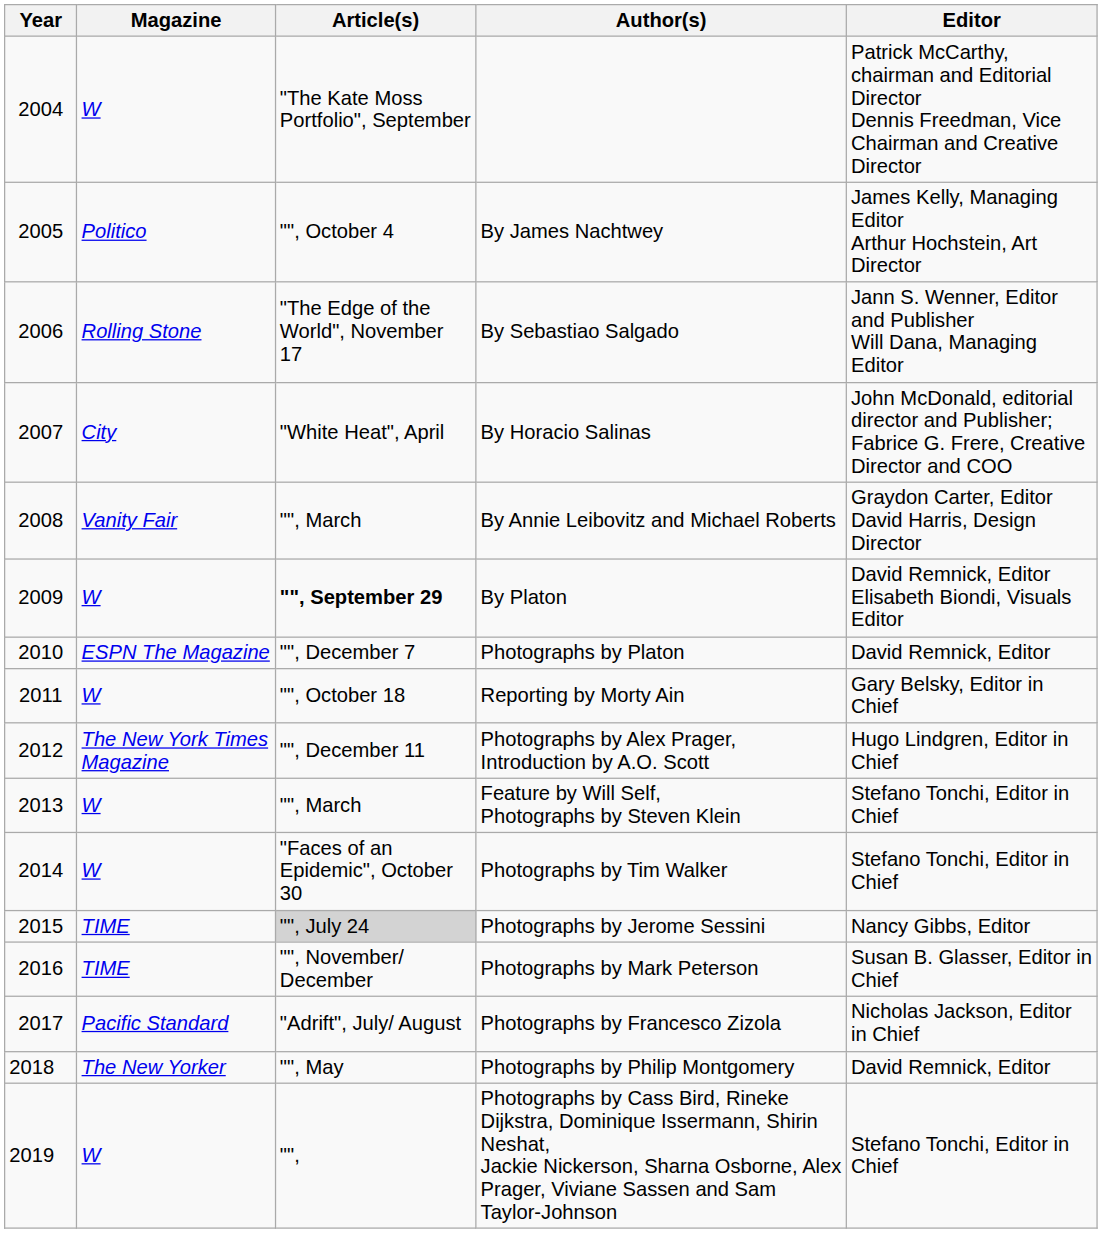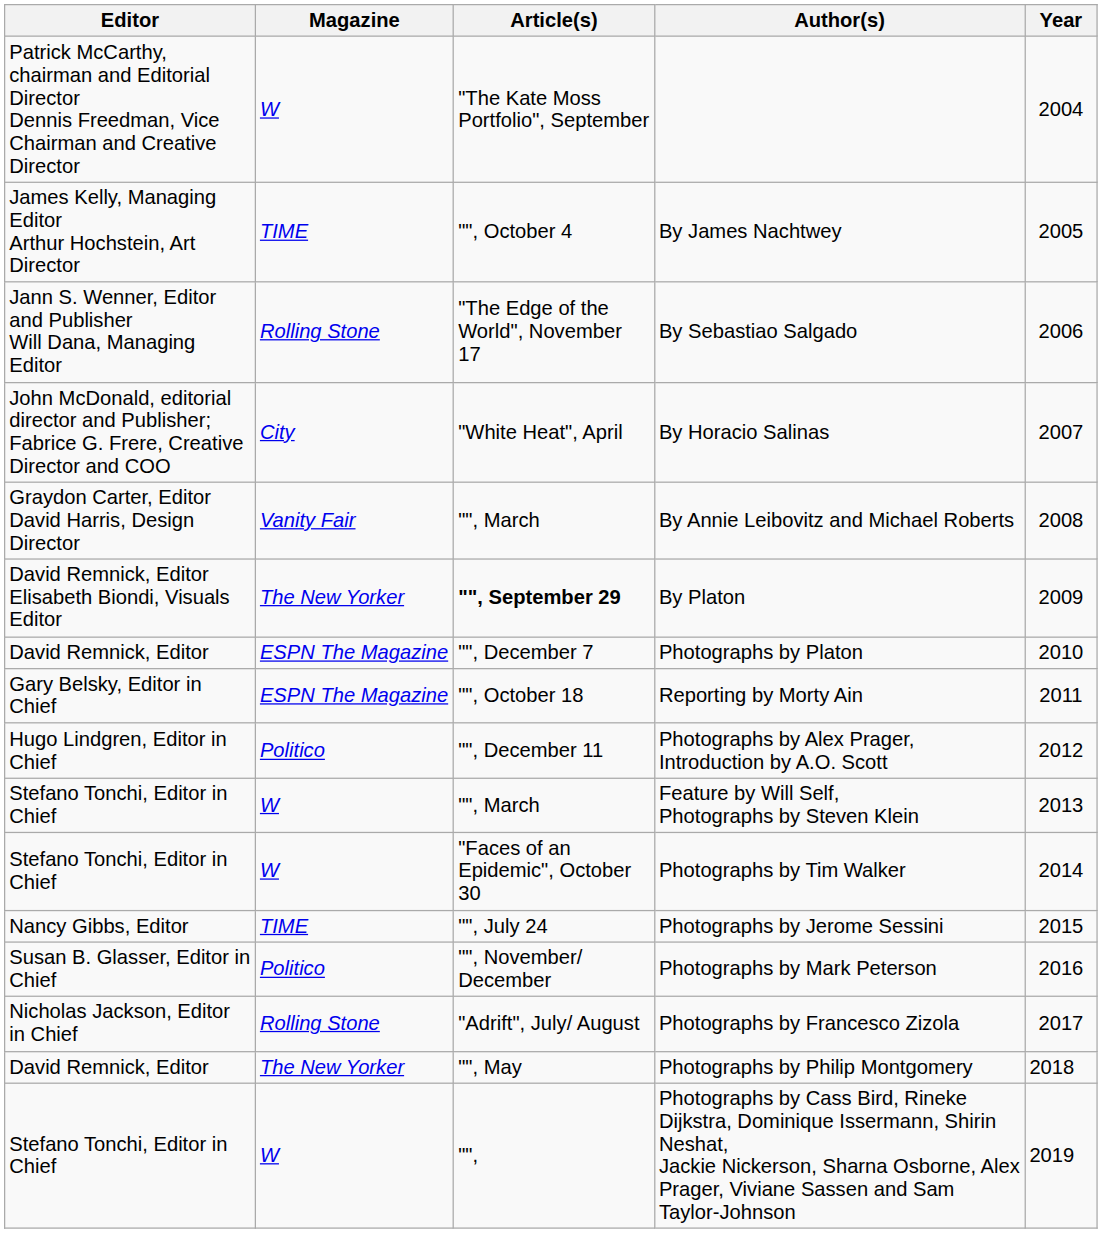columns swapped: Year <-> Editor
By James Nachtwey | Magazine: Politico -> TIME
By Platon | Magazine: W -> The New Yorker
Reporting by Morty Ain | Magazine: W -> ESPN The Magazine
Photographs by Alex Prager, Introduction by A.O. Scott | Magazine: The New York Times Magazine -> Politico
Photographs by Jerome Sessini | Article(s): lightgrey background -> no background
Photographs by Mark Peterson | Magazine: TIME -> Politico
Photographs by Francesco Zizola | Magazine: Pacific Standard -> Rolling Stone
